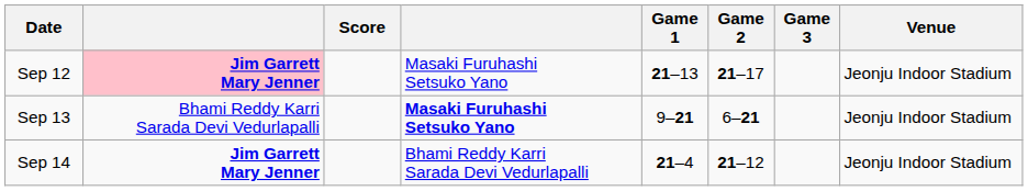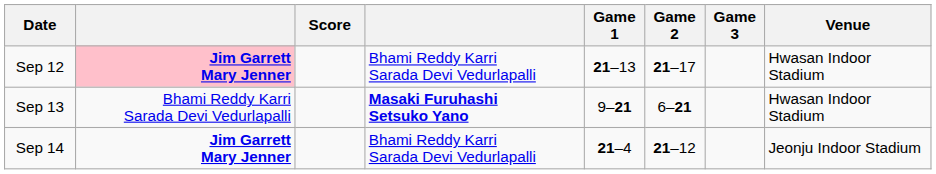Sep 12 | column 4: Masaki Furuhashi Setsuko Yano -> Bhami Reddy Karri Sarada Devi Vedurlapalli
Sep 12 | Venue: Jeonju Indoor Stadium -> Hwasan Indoor Stadium
Sep 13 | Venue: Jeonju Indoor Stadium -> Hwasan Indoor Stadium
